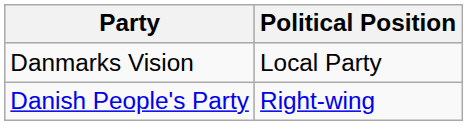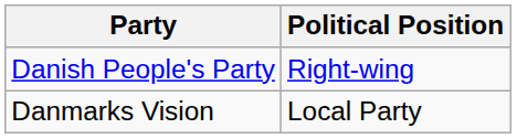rows swapped: Danmarks Vision <-> Danish People's Party
